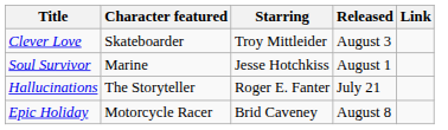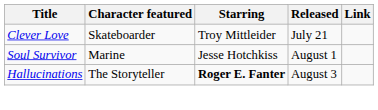Clever Love | Released: August 3 -> July 21
Hallucinations | Starring: normal -> bold
Hallucinations | Released: July 21 -> August 3
- row: Epic Holiday | Motorcycle Racer | Brid Caveney | August 8
